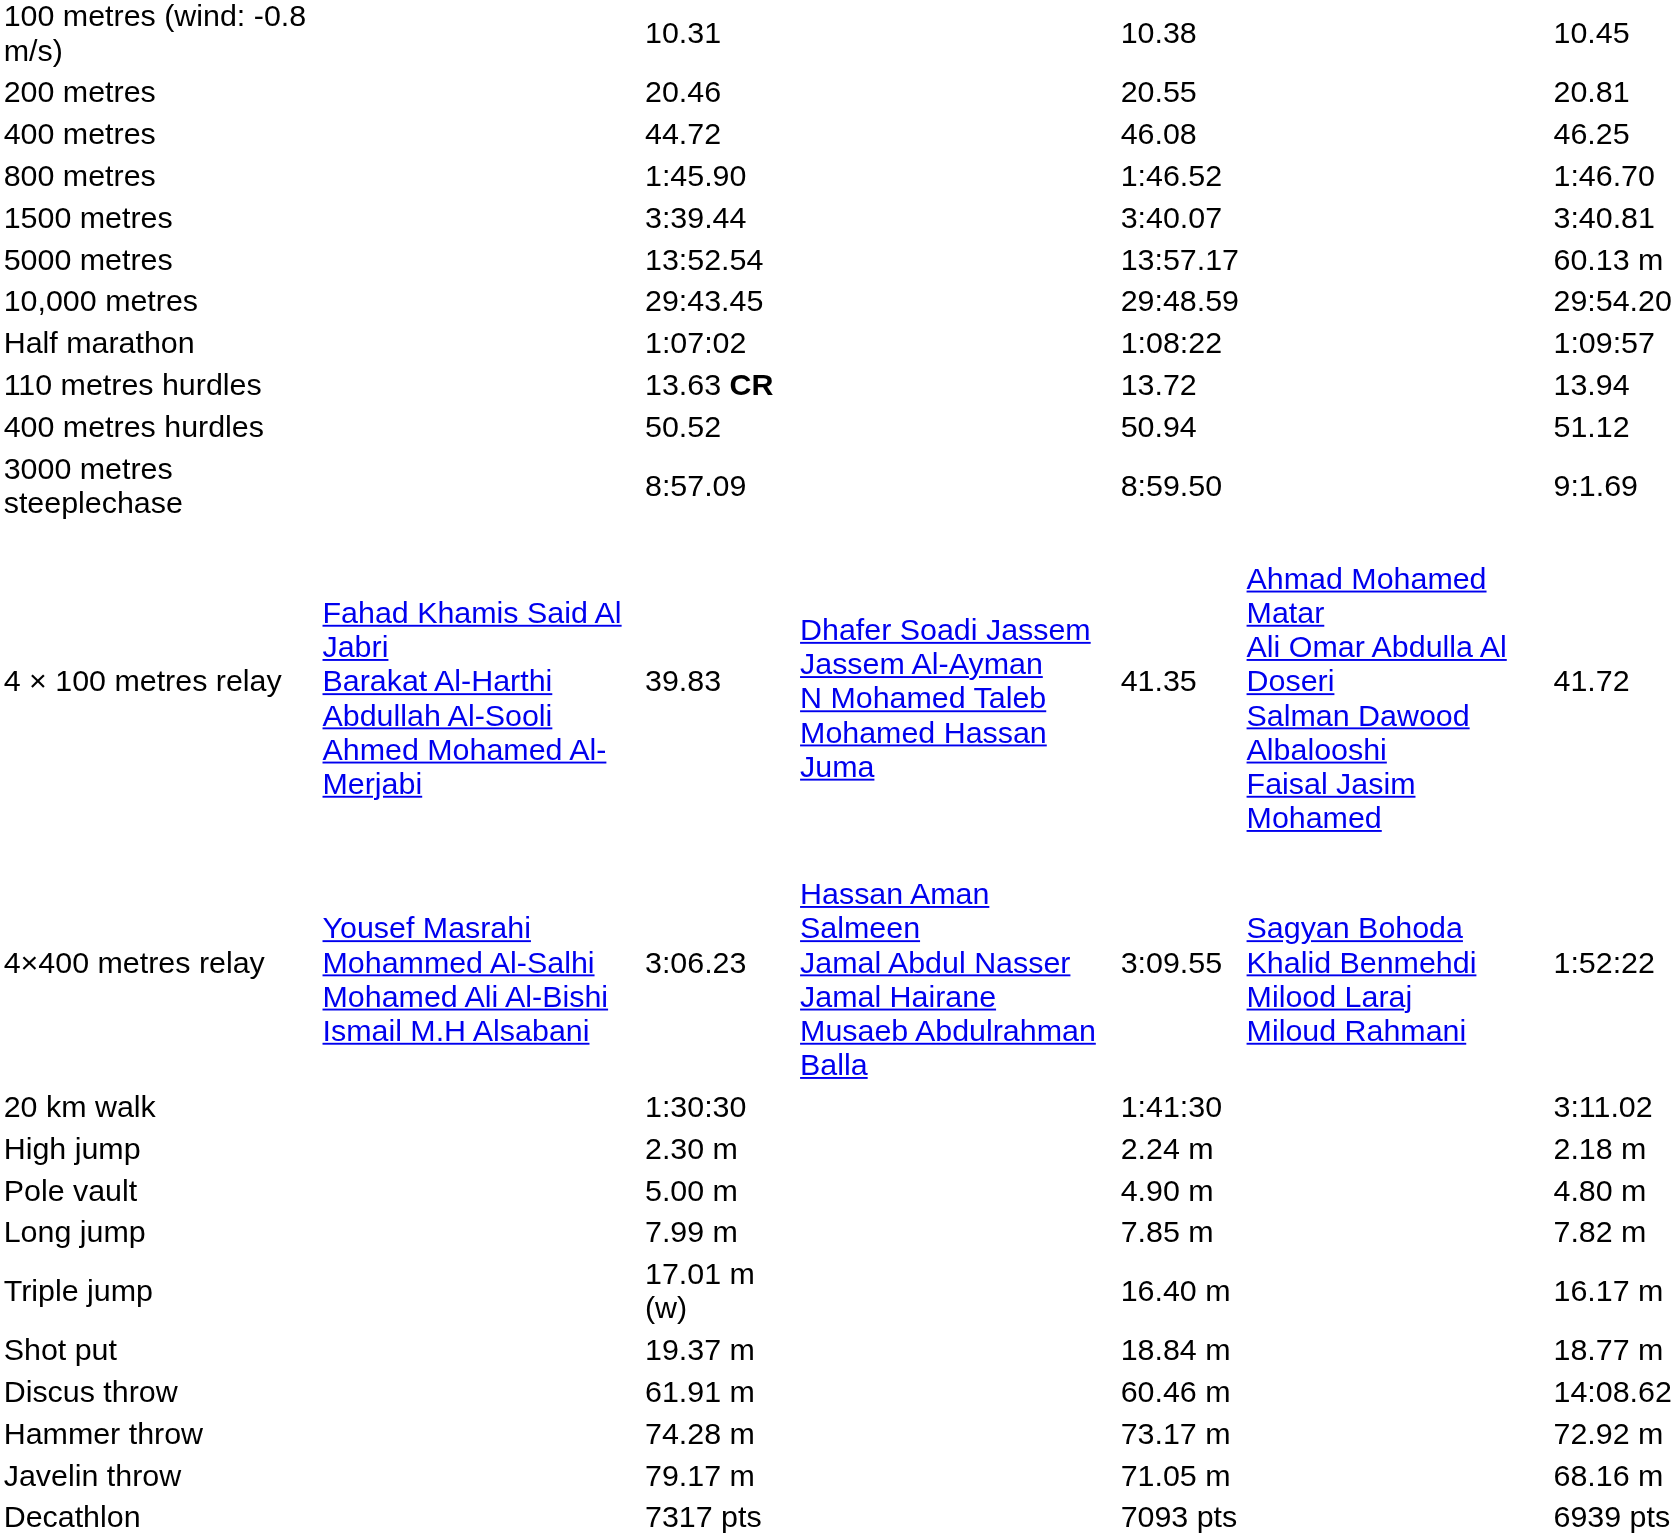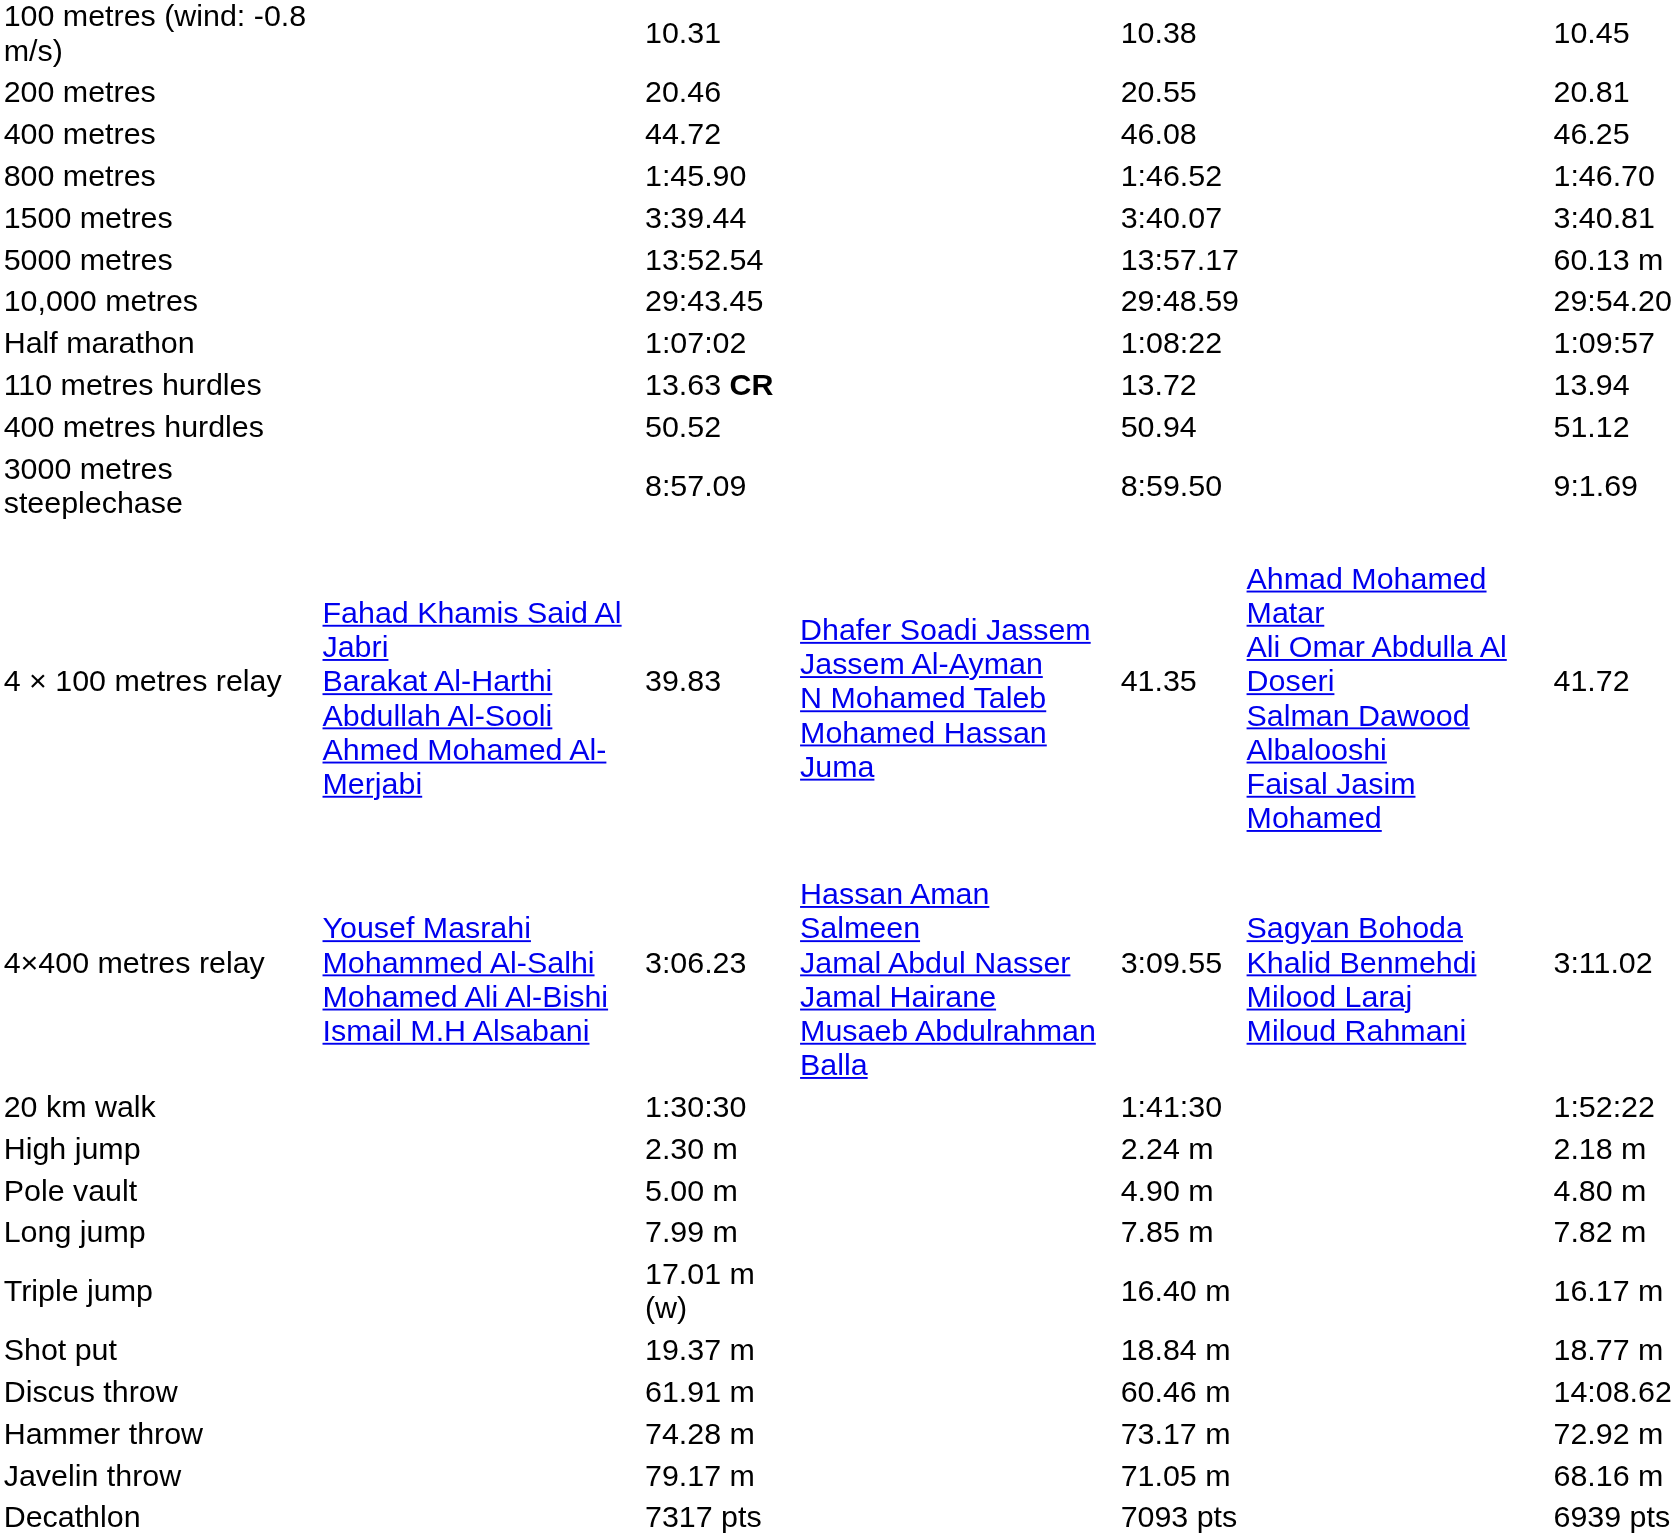4×400 metres relay | column 7: 1:52:22 -> 3:11.02
20 km walk | column 7: 3:11.02 -> 1:52:22
